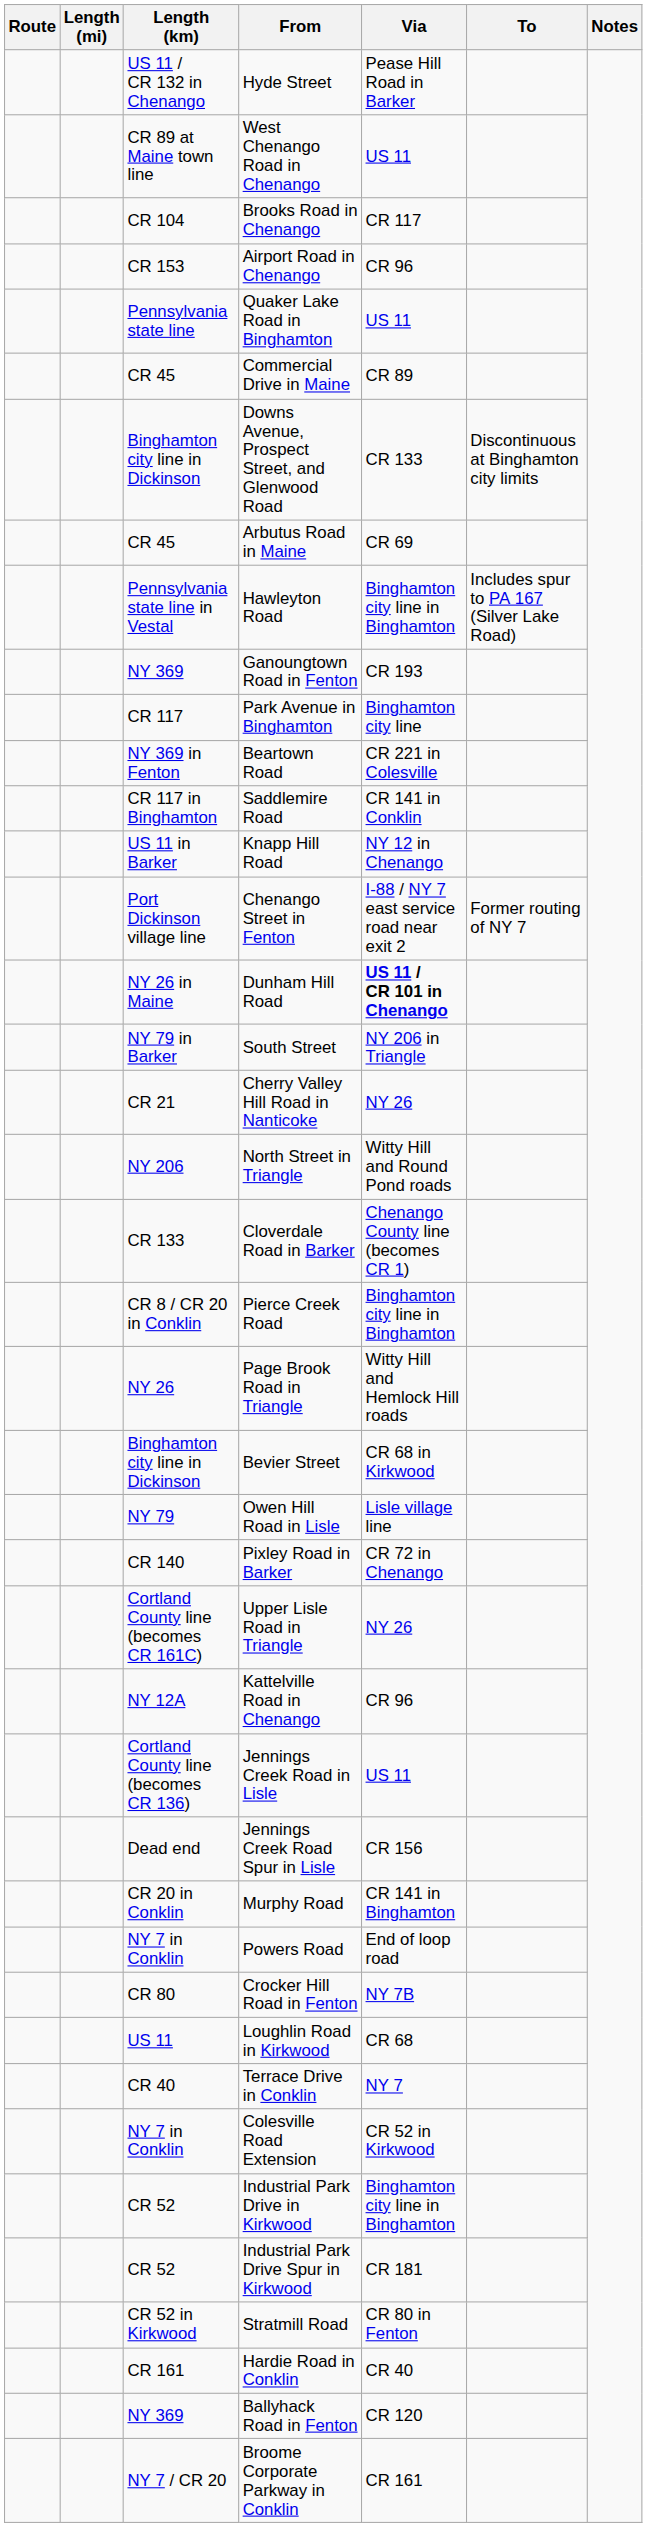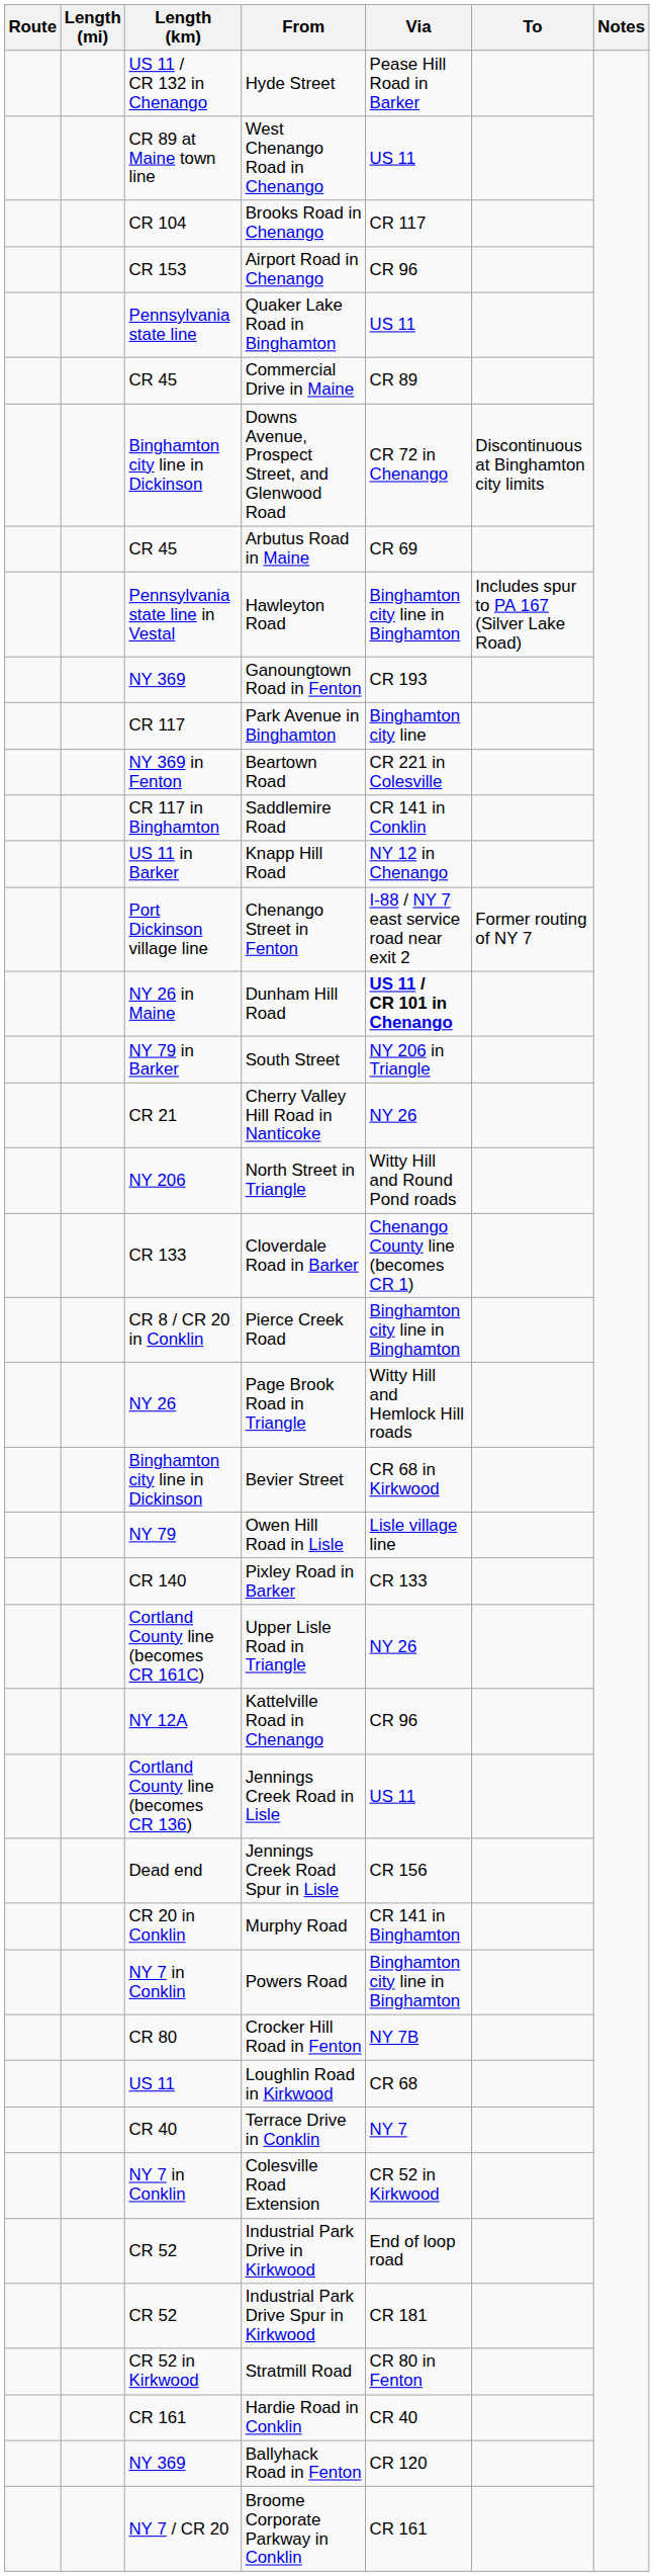Downs Avenue, Prospect Street, and Glenwood Road | Via: CR 133 -> CR 72 in Chenango
Pixley Road in Barker | Via: CR 72 in Chenango -> CR 133
Powers Road | Via: End of loop road -> Binghamton city line in Binghamton
Industrial Park Drive in Kirkwood | Via: Binghamton city line in Binghamton -> End of loop road
